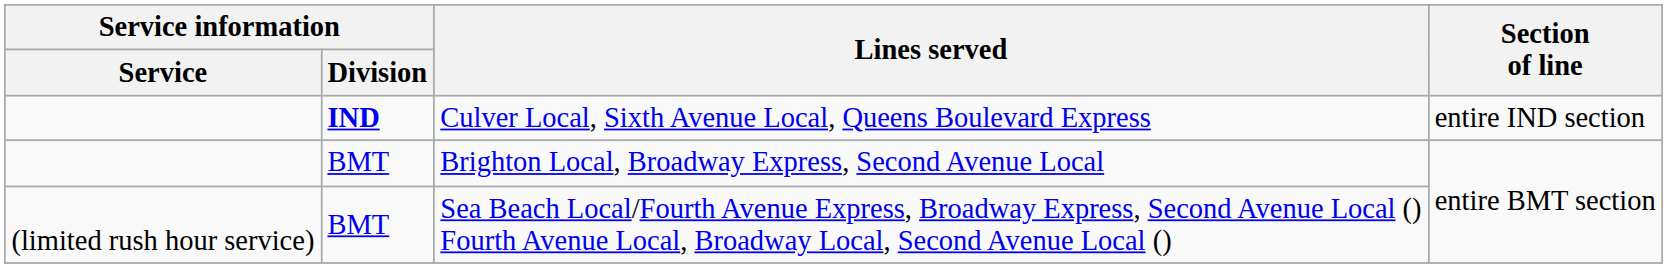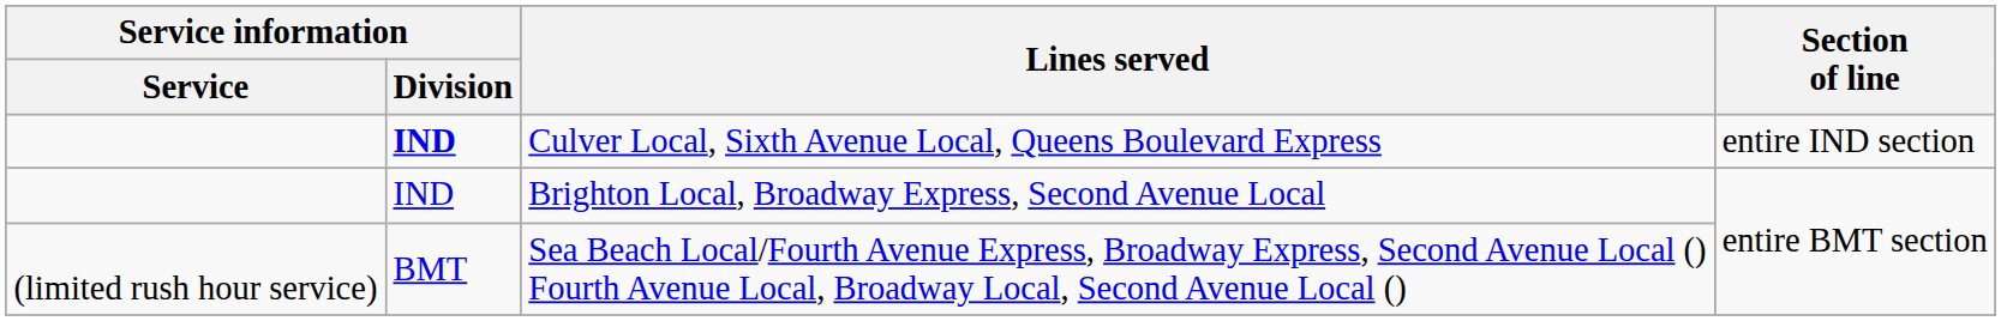Brighton Local, Broadway Express, Second Avenue Local | Service information / Division: BMT -> IND
